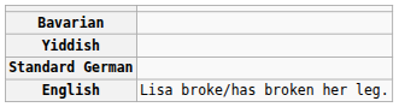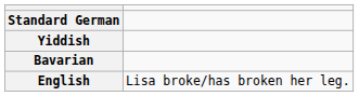rows swapped: Bavarian <-> Standard German
